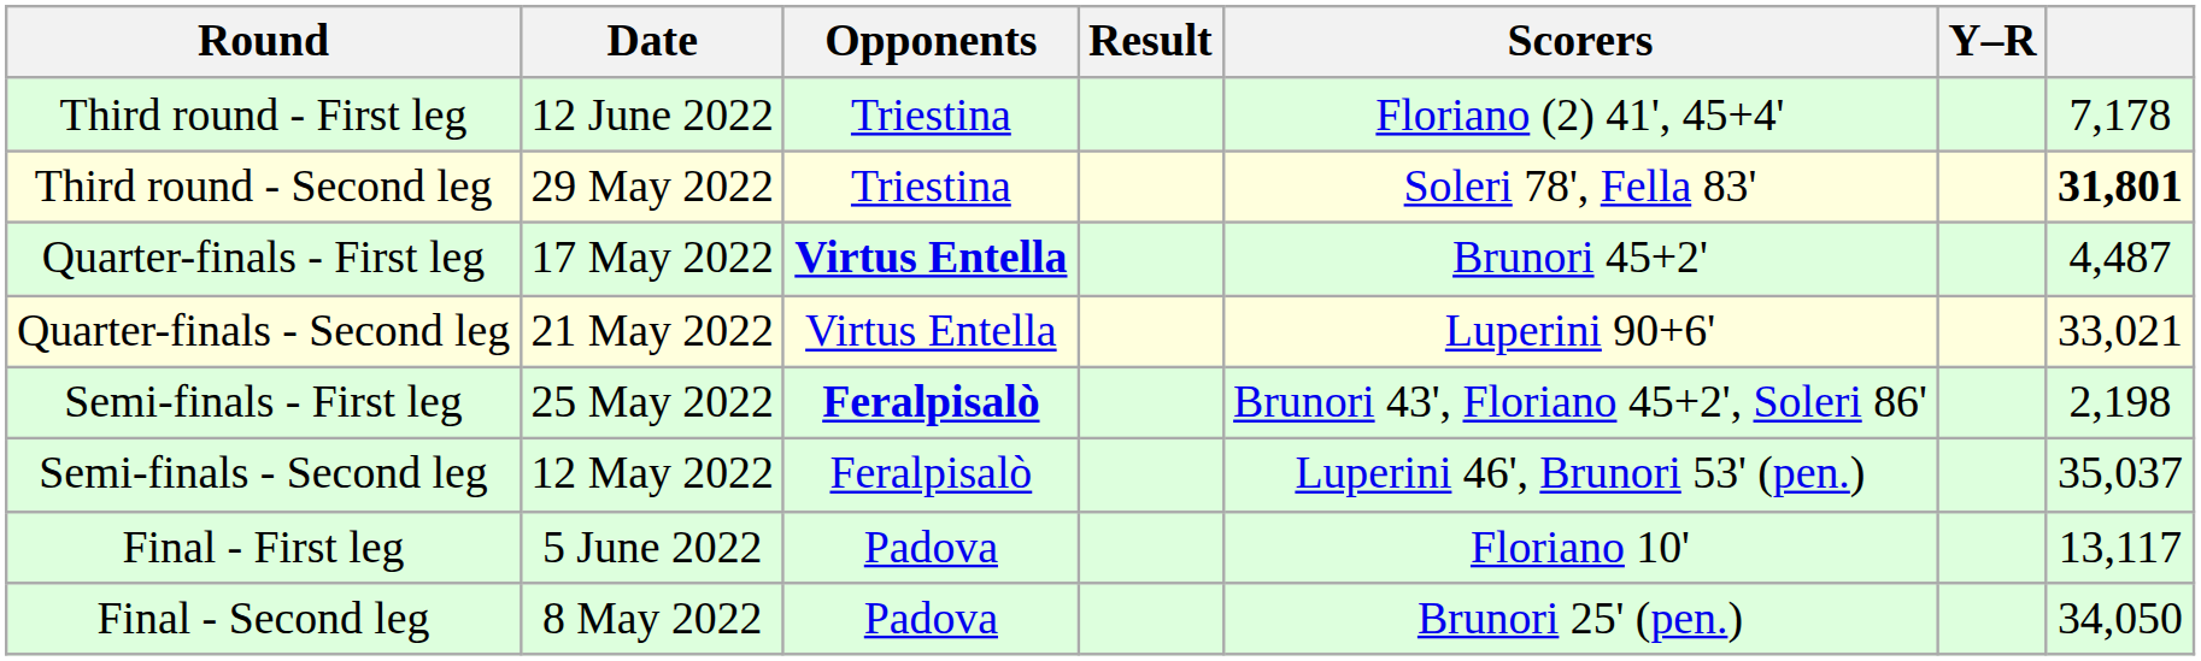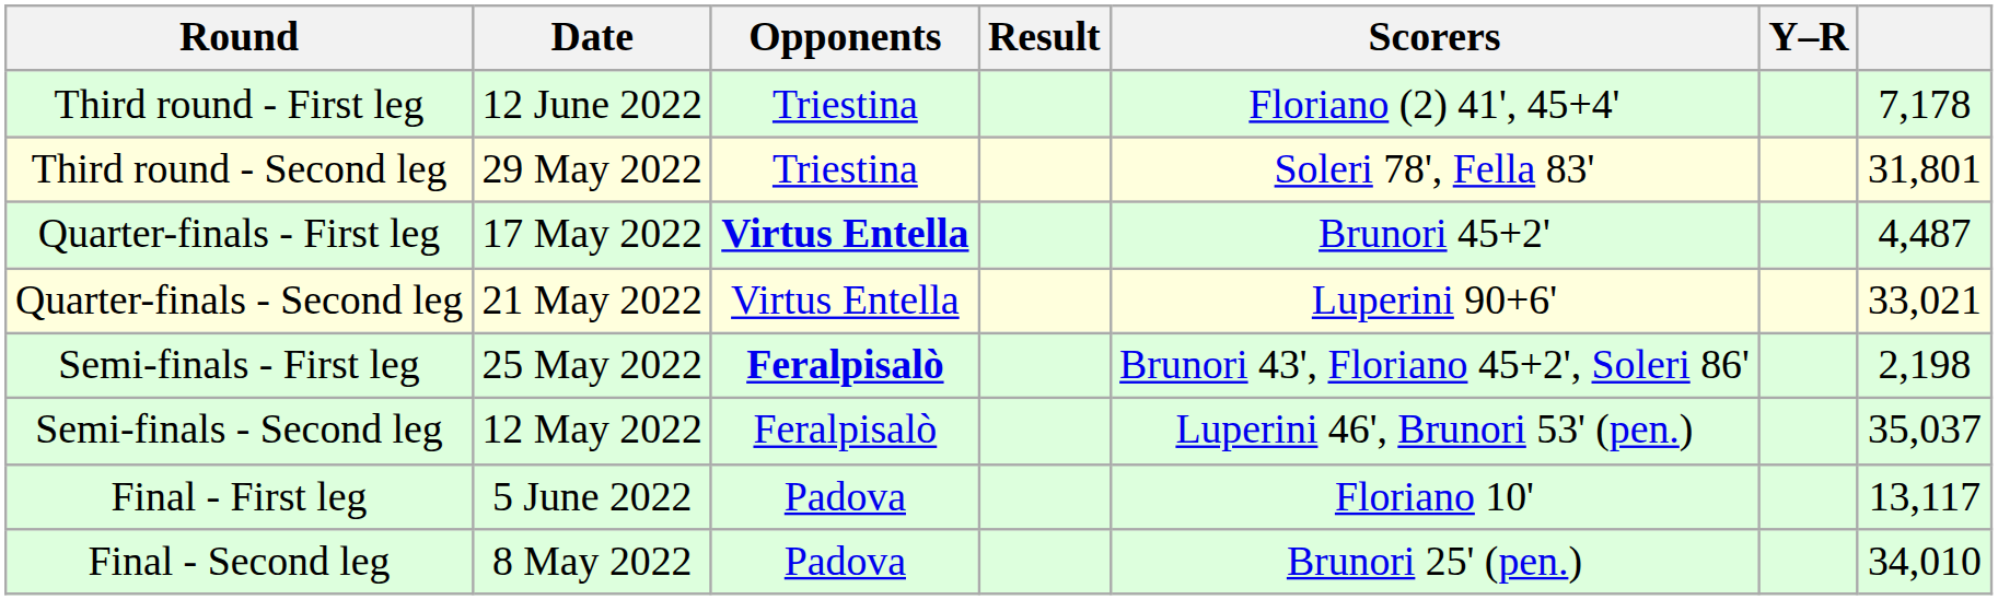Third round - Second leg | column 7: bold -> normal
Final - Second leg | column 7: 34,050 -> 34,010
